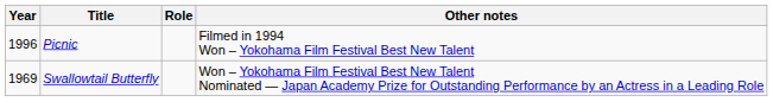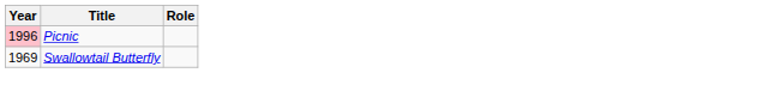- column: Other notes | Filmed in 1994 Won – Yokohama Film Festival Best New Talent | Won – Yokohama Film Festival Best New Talent Nominated — Japan Academy Prize for Outstanding Performance by an Actress in a Leading Role
Picnic | Year: no background -> pink background
